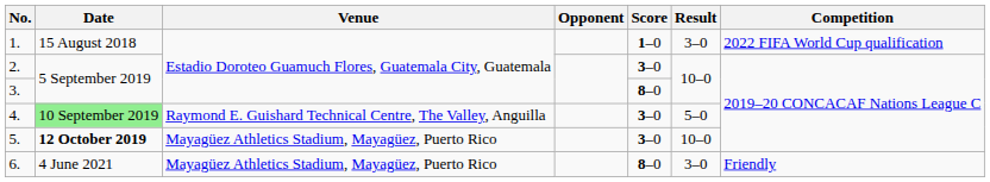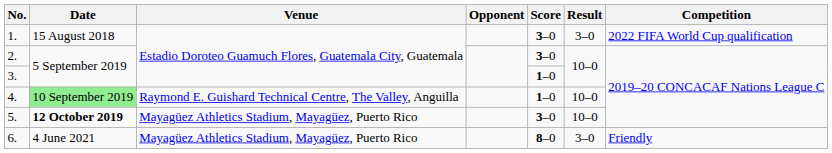1. | Score: 1–0 -> 3–0
3. | Score: 8–0 -> 1–0
4. | Score: 3–0 -> 1–0
4. | Result: 5–0 -> 10–0
